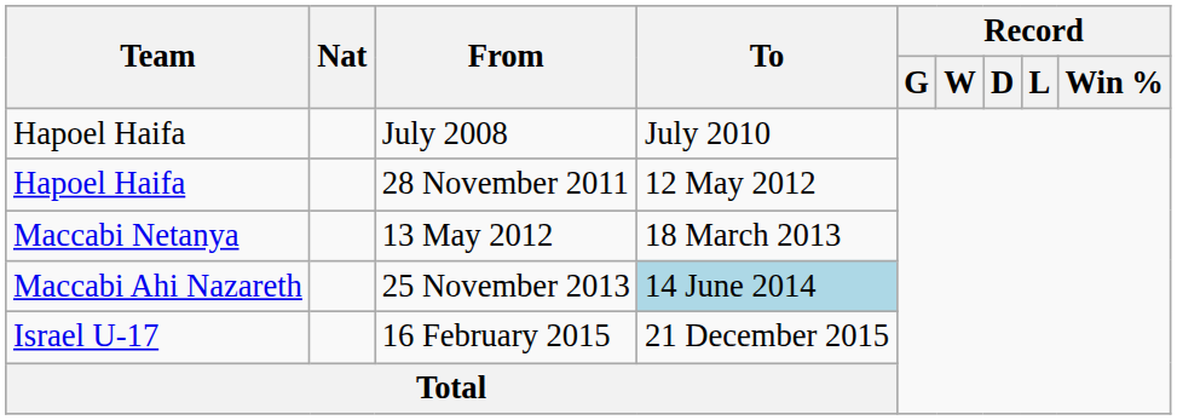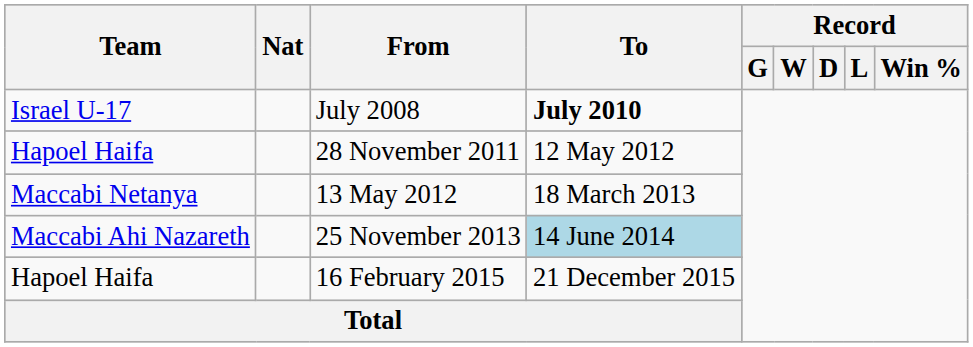July 2008 | Team: Hapoel Haifa -> Israel U-17
July 2008 | To: normal -> bold
16 February 2015 | Team: Israel U-17 -> Hapoel Haifa
